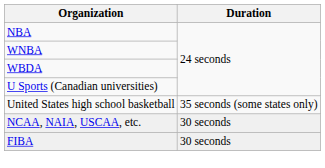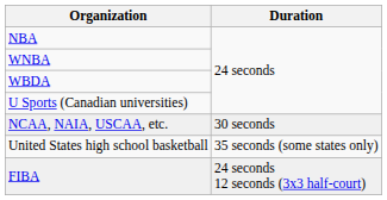rows swapped: NCAA, NAIA, USCAA, etc. <-> United States high school basketball
FIBA | Duration: 30 seconds -> 24 seconds 12 seconds (3x3 half-court)
